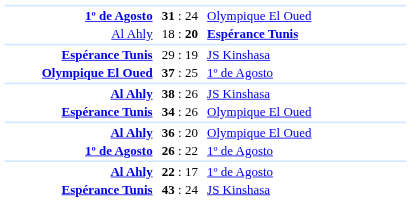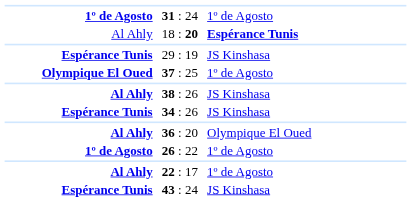31 : 24 | column 3: Olympique El Oued -> 1º de Agosto
34 : 26 | column 3: Olympique El Oued -> JS Kinshasa
